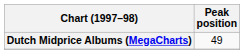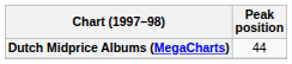Dutch Midprice Albums (MegaCharts) | Peak position: 49 -> 44
